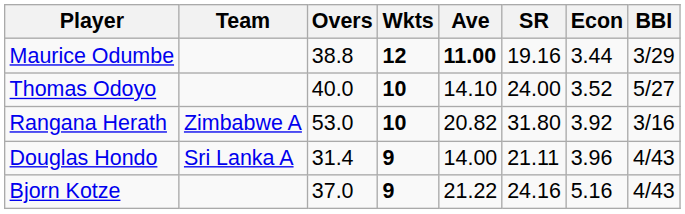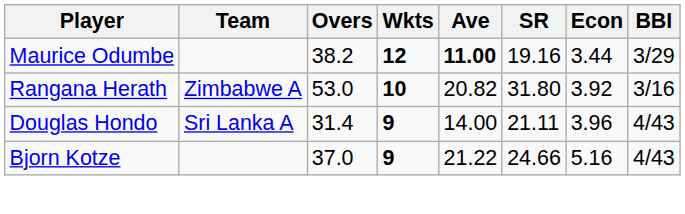Maurice Odumbe | Overs: 38.8 -> 38.2
- row: Thomas Odoyo | 40.0 | 10 | 14.10 | 24.00 | 3.52 | 5/27
Bjorn Kotze | SR: 24.16 -> 24.66
